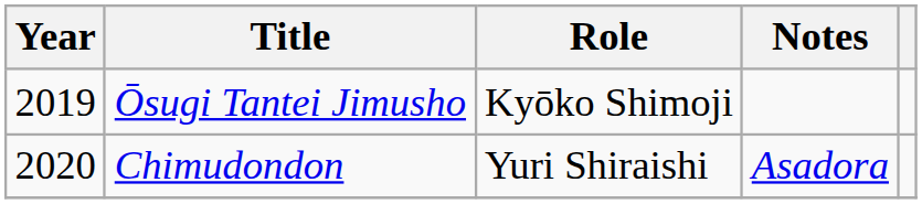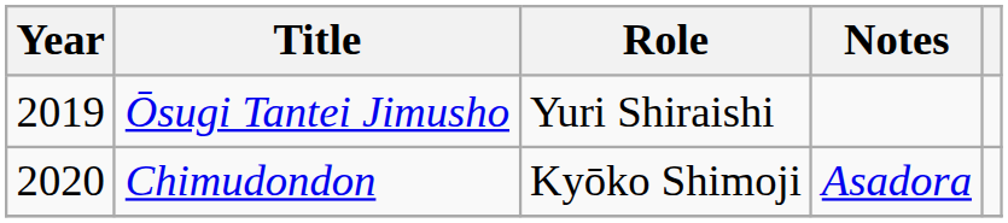Ōsugi Tantei Jimusho | Role: Kyōko Shimoji -> Yuri Shiraishi
Chimudondon | Role: Yuri Shiraishi -> Kyōko Shimoji
